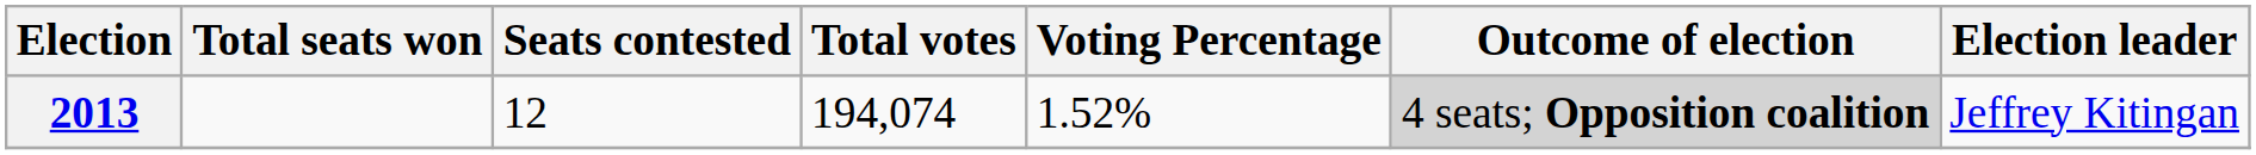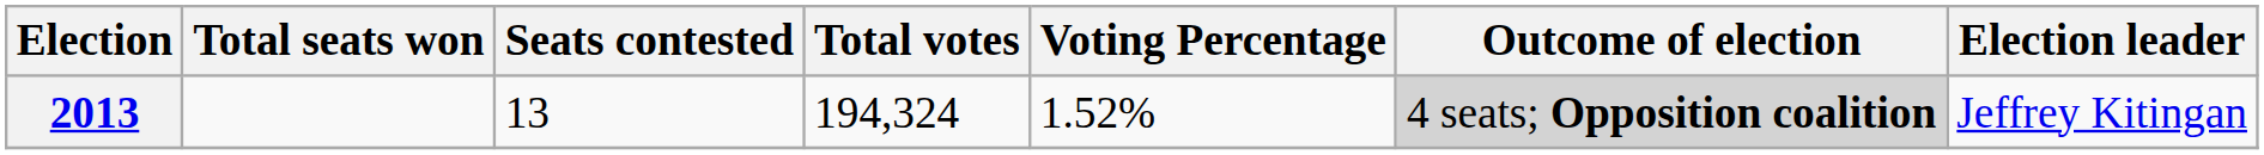2013 | Seats contested: 12 -> 13
2013 | Total votes: 194,074 -> 194,324
